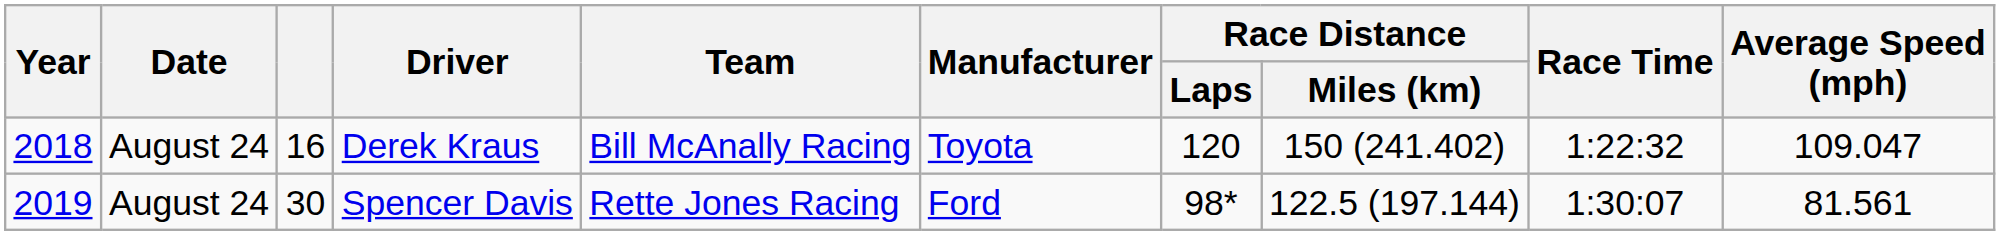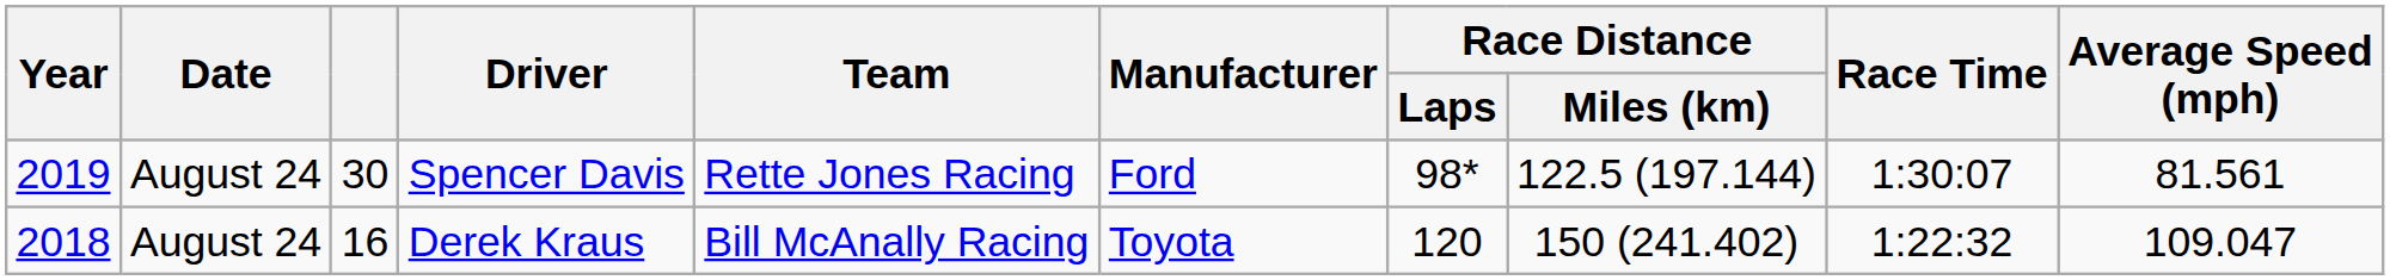rows swapped: Derek Kraus <-> Spencer Davis
